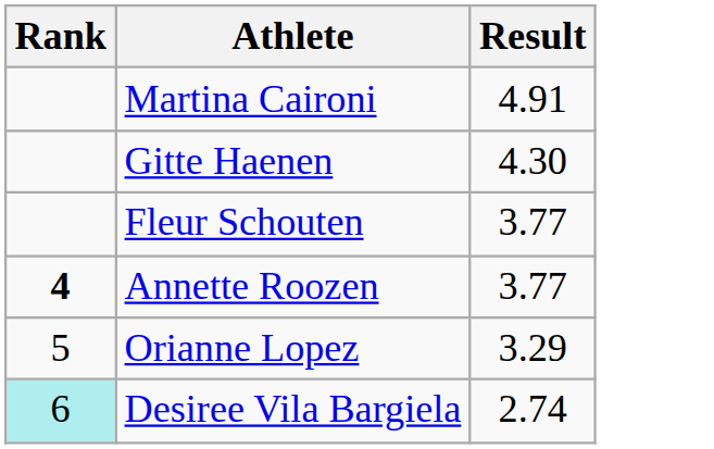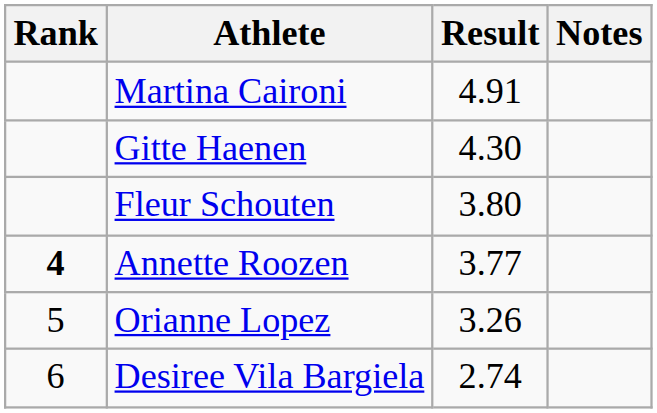+ column: Notes
Fleur Schouten | Result: 3.77 -> 3.80
Orianne Lopez | Result: 3.29 -> 3.26
Desiree Vila Bargiela | Rank: paleturquoise background -> no background
